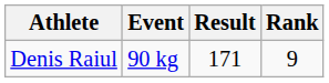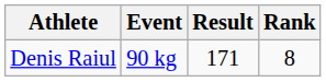Denis Raiul | Rank: 9 -> 8
